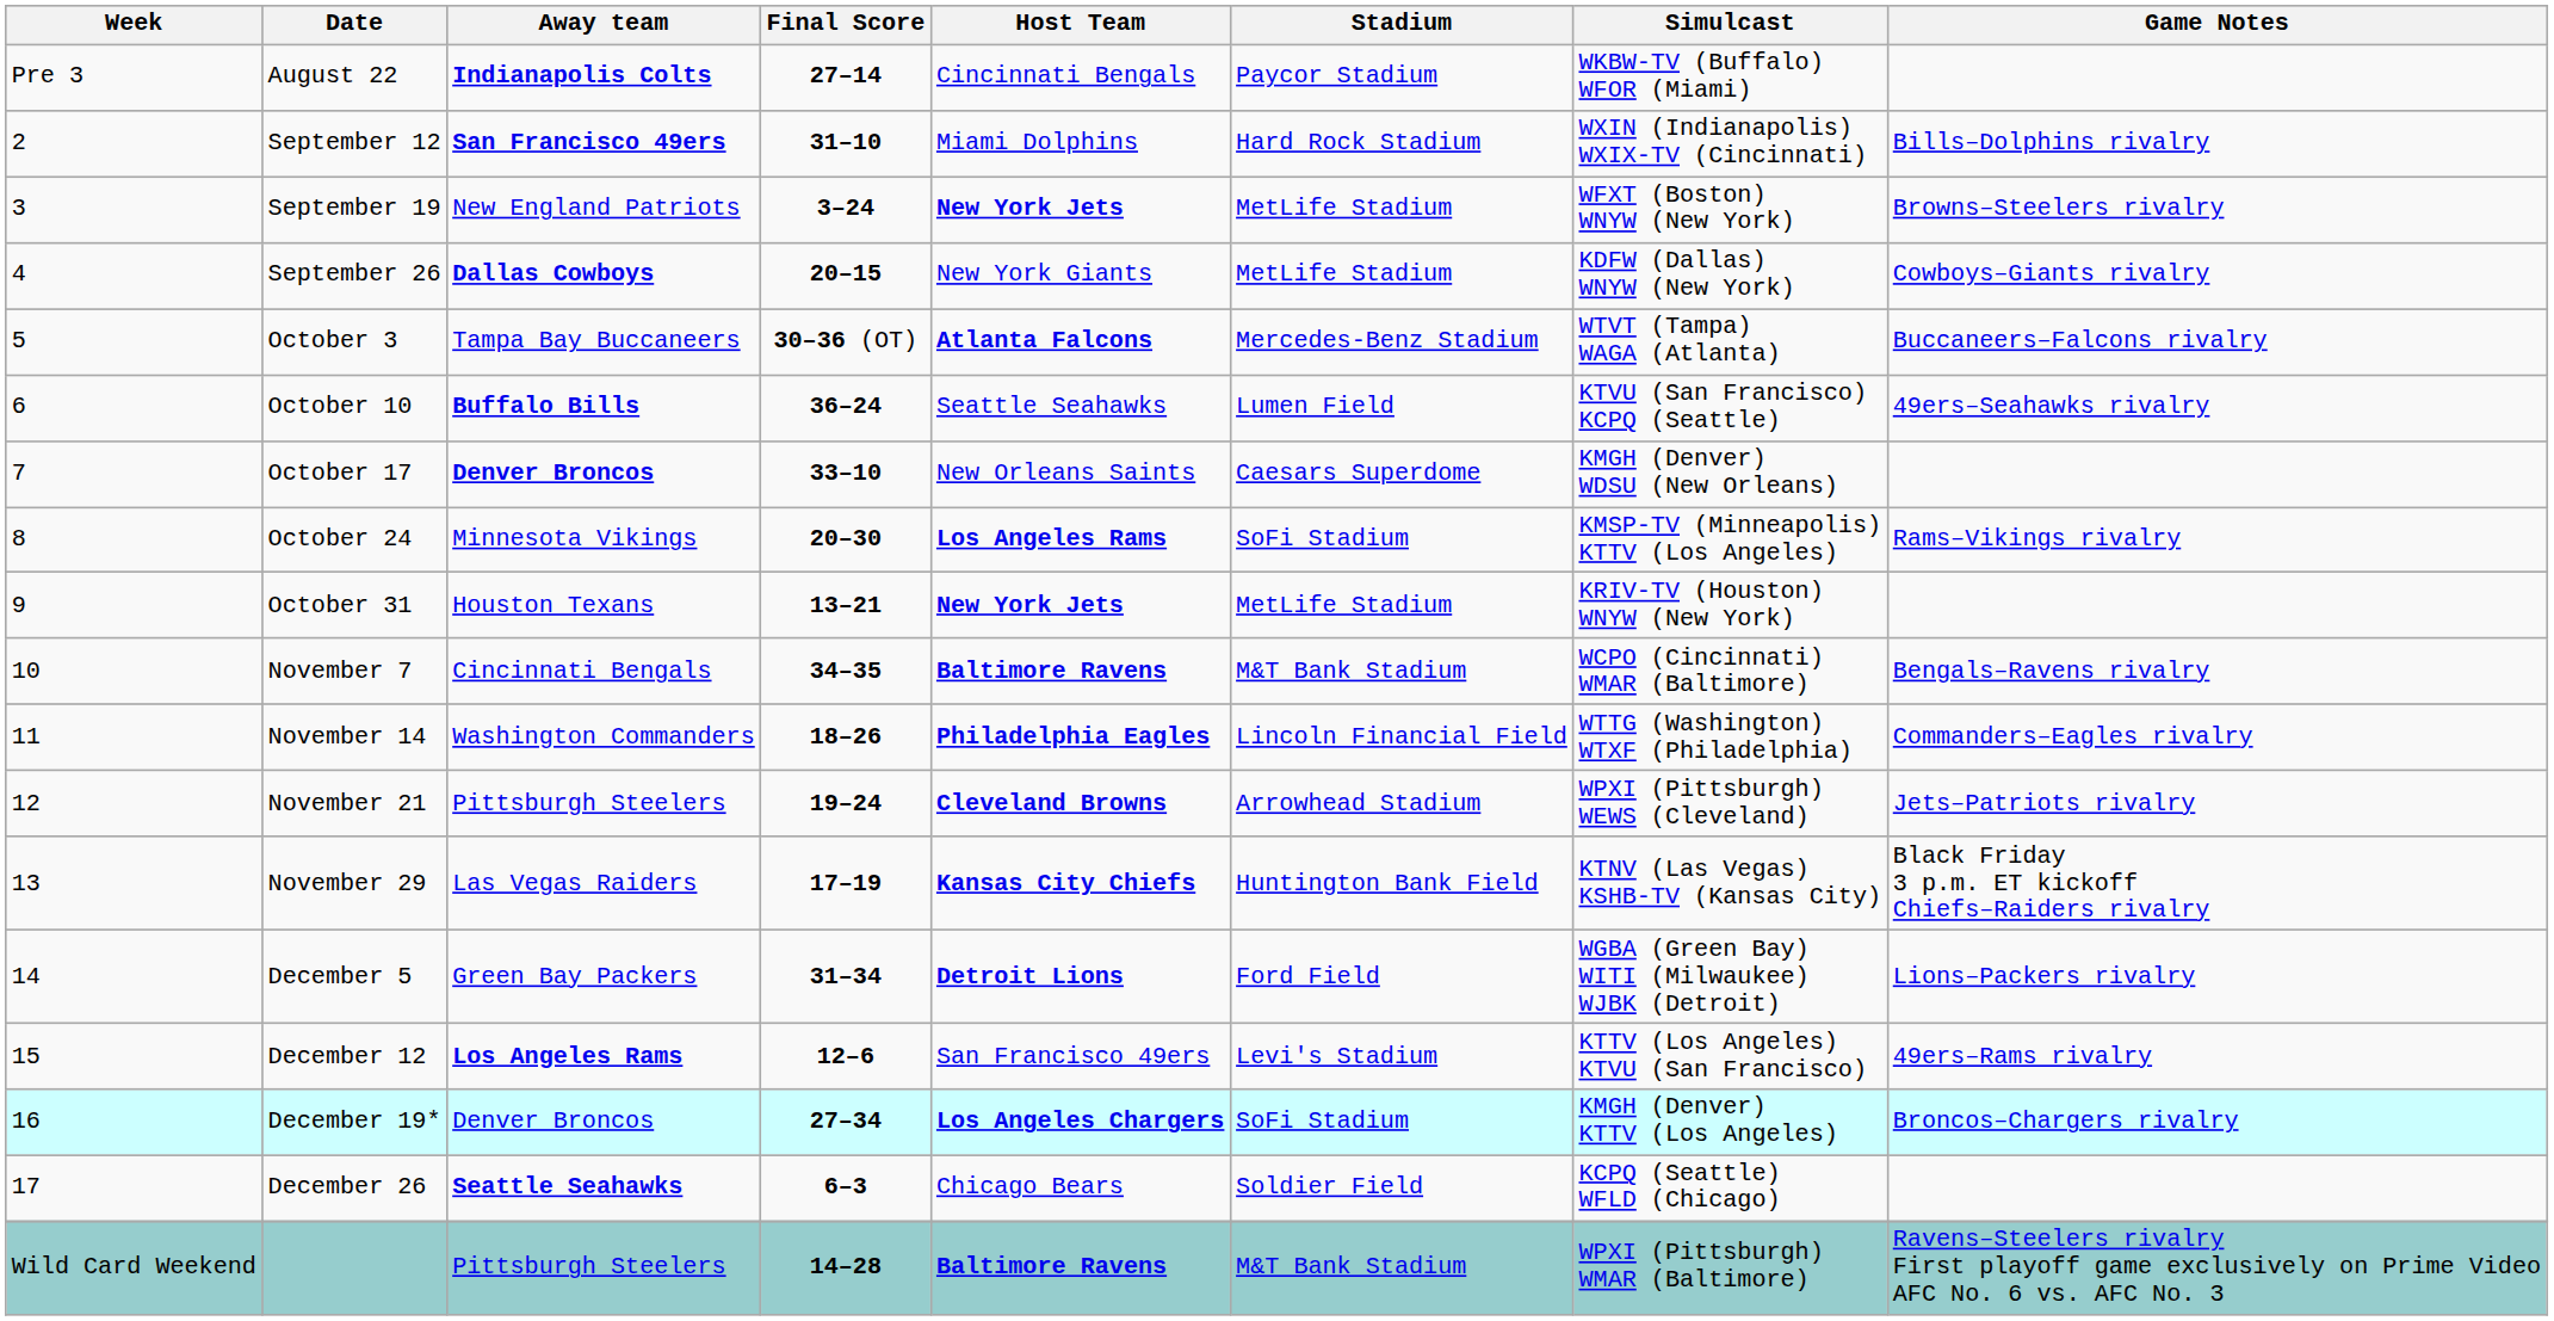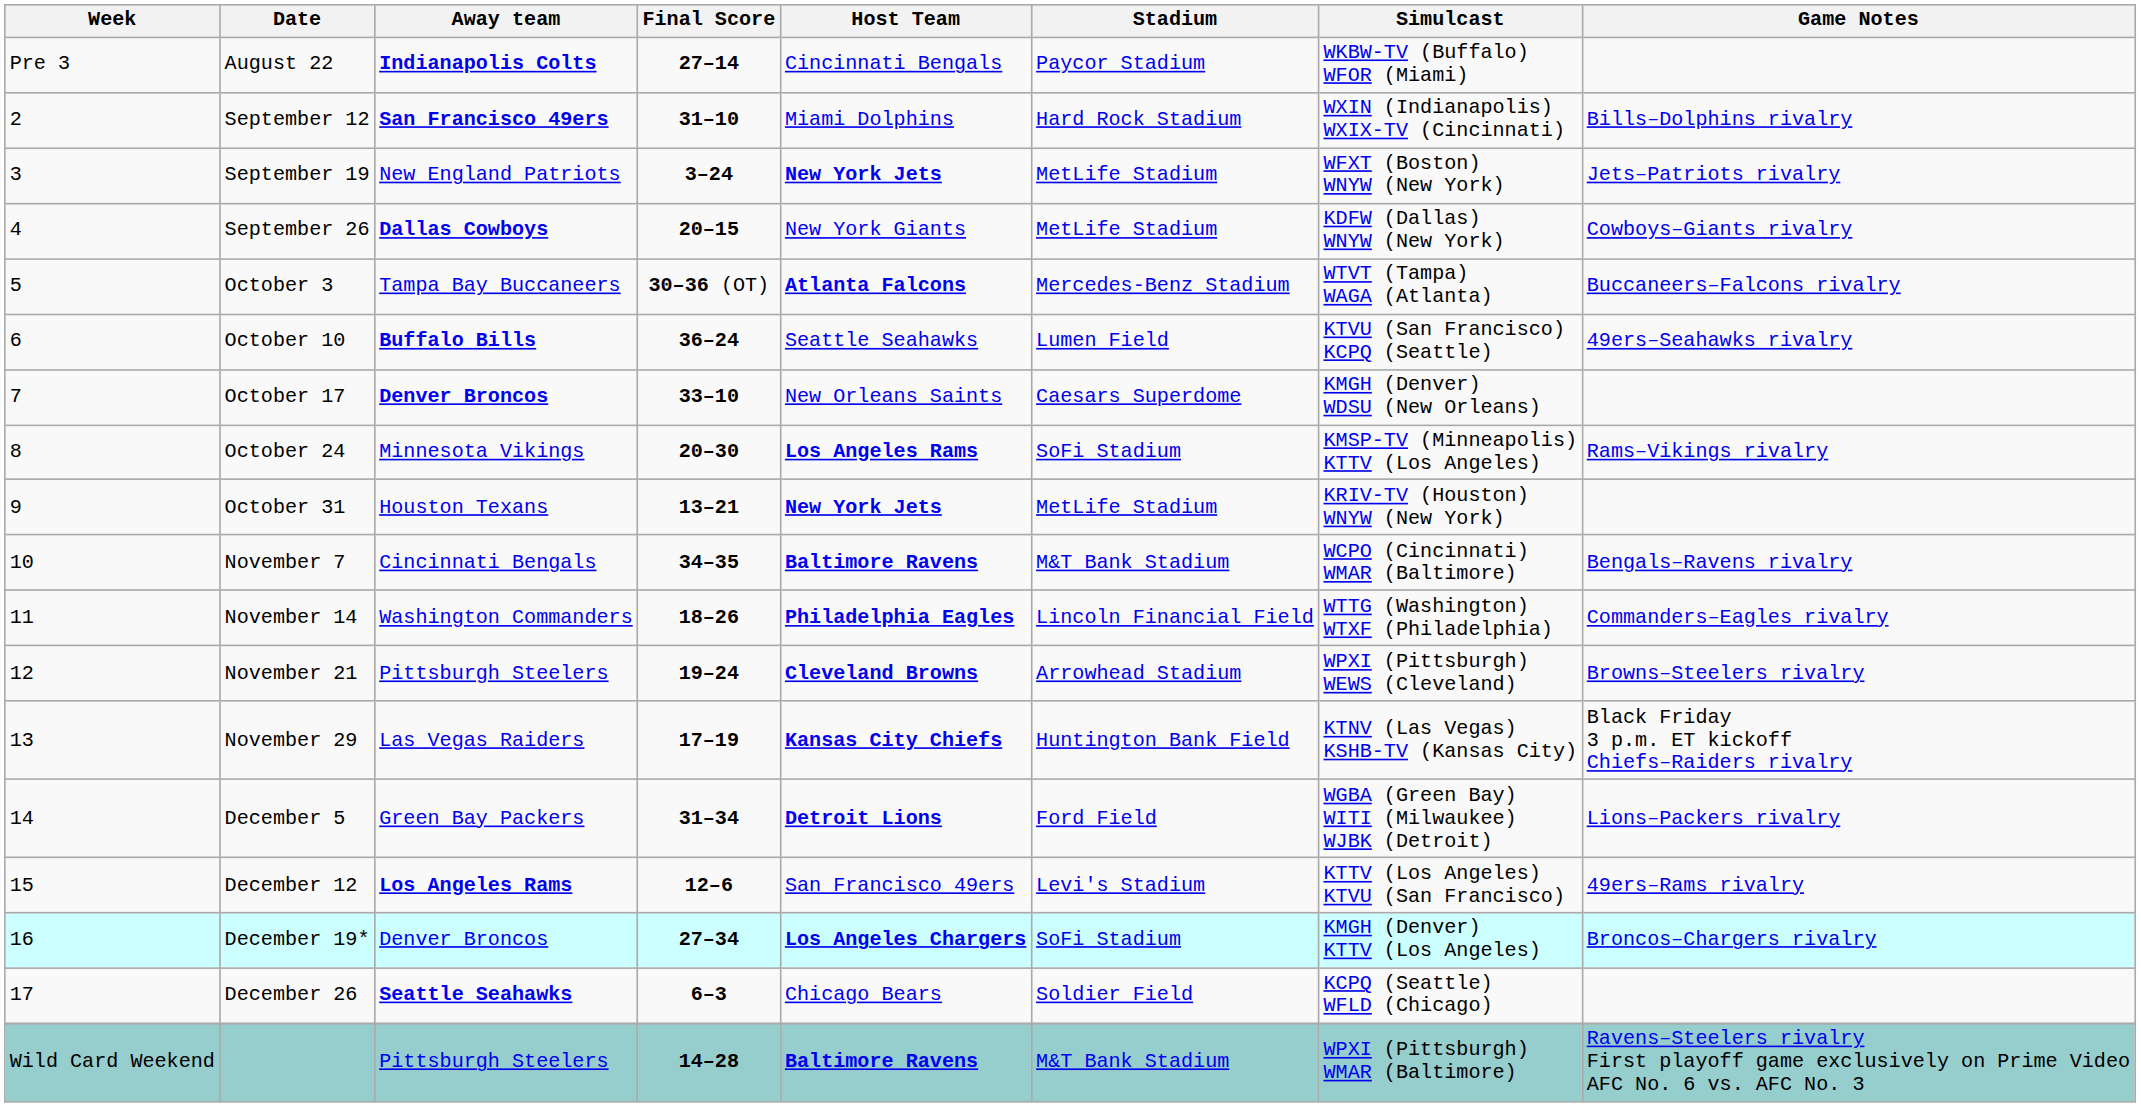September 19 | Game Notes: Browns–Steelers rivalry -> Jets–Patriots rivalry
November 21 | Game Notes: Jets–Patriots rivalry -> Browns–Steelers rivalry
